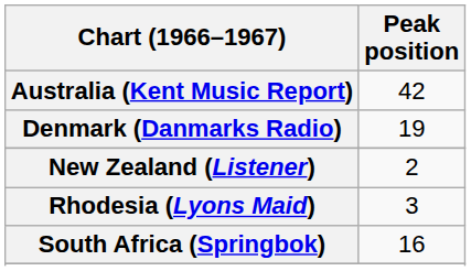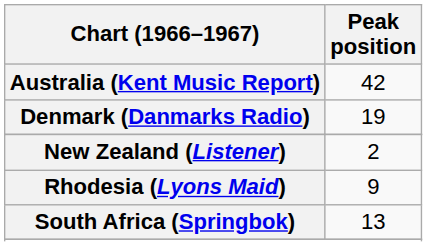Rhodesia (Lyons Maid) | Peak position: 3 -> 9
South Africa (Springbok) | Peak position: 16 -> 13
